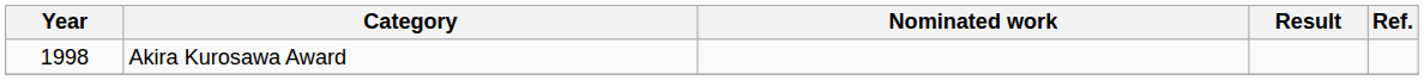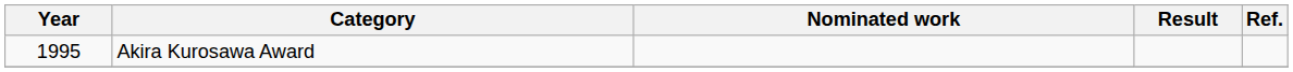Akira Kurosawa Award | Year: 1998 -> 1995
